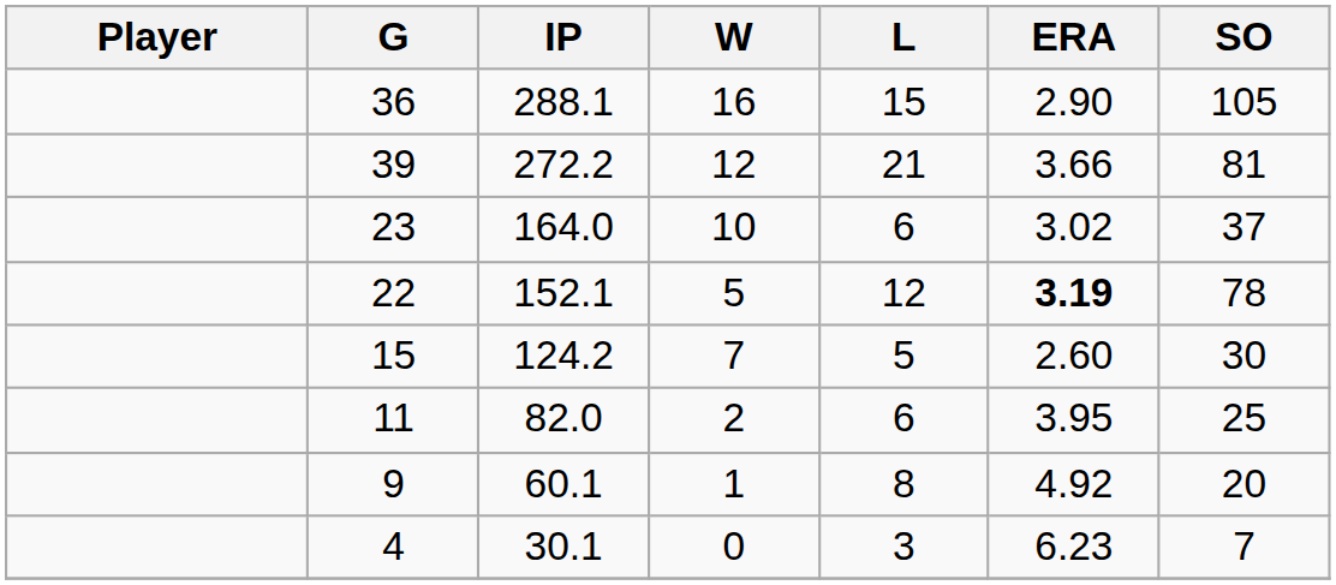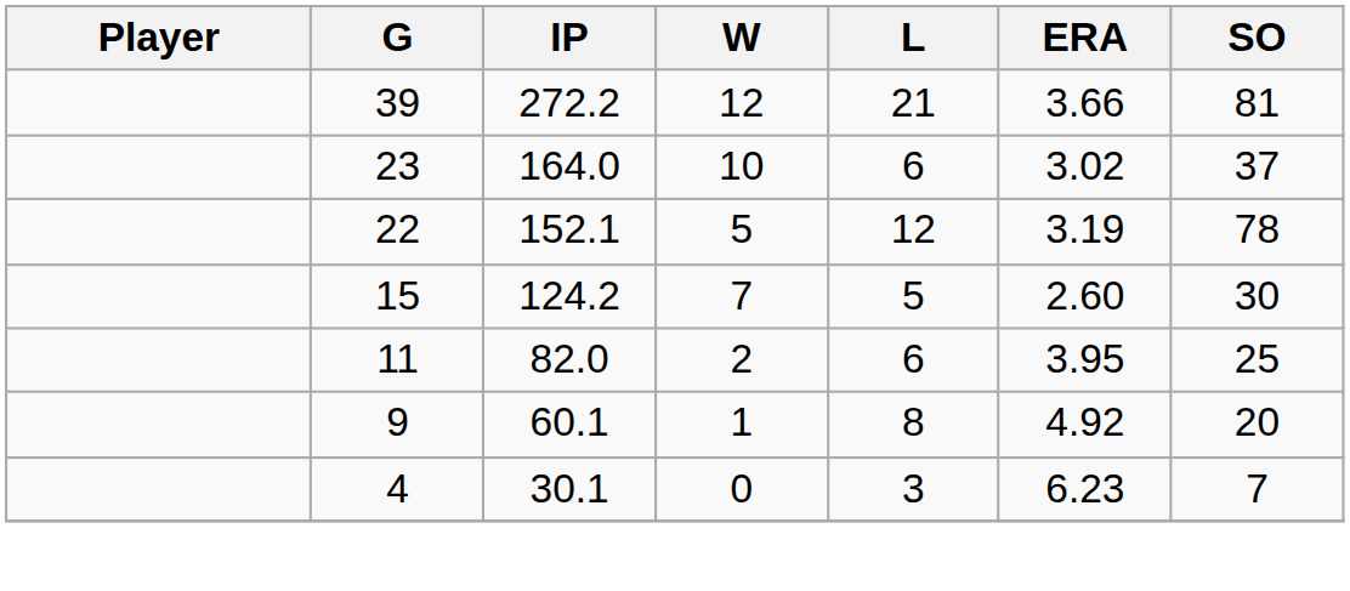- row: 36 | 288.1 | 16 | 15 | 2.90 | 105
22 | ERA: bold -> normal
